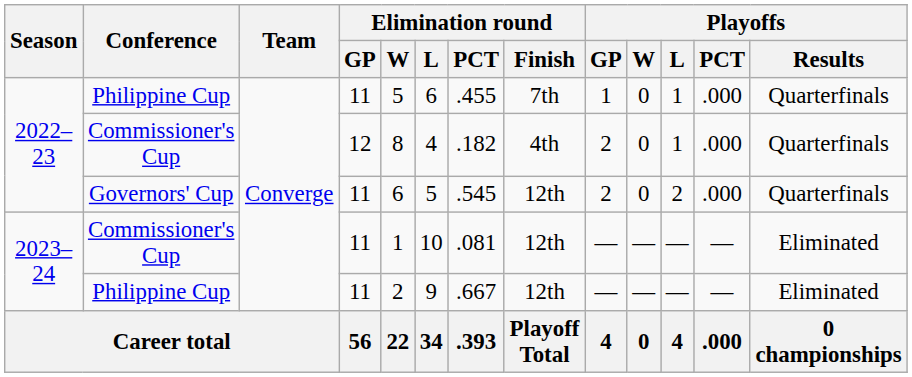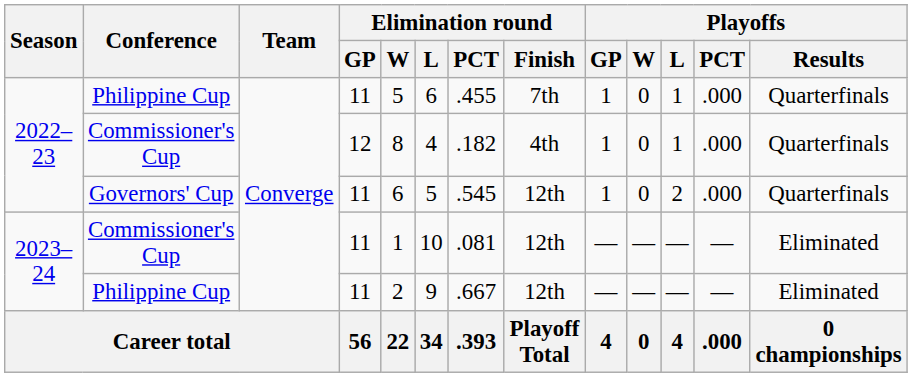2022–23 / Commissioner's Cup | Playoffs / GP: 2 -> 1
Governors' Cup | Playoffs / GP: 2 -> 1
